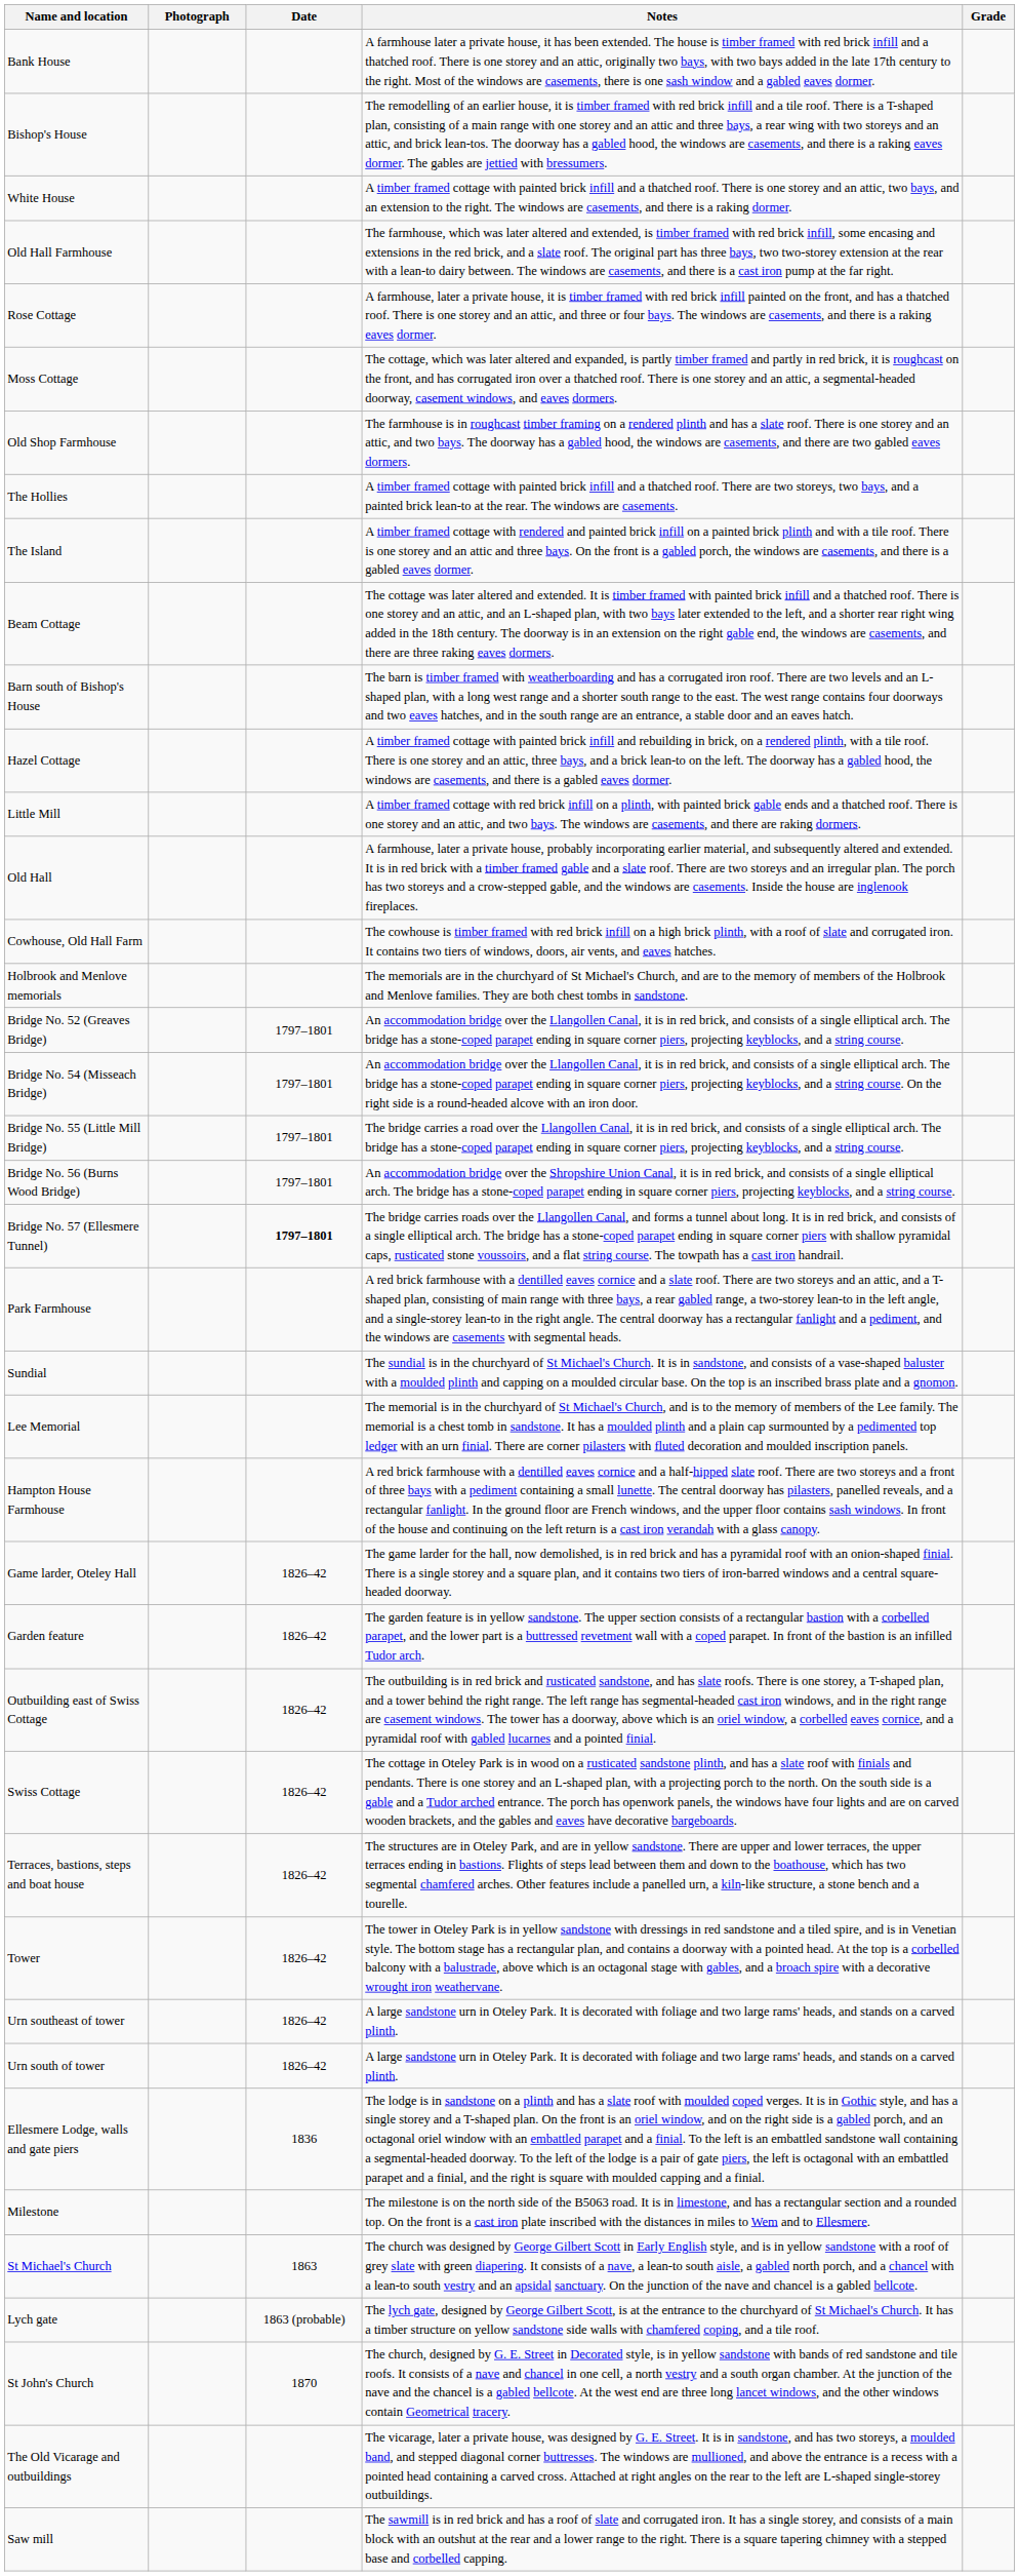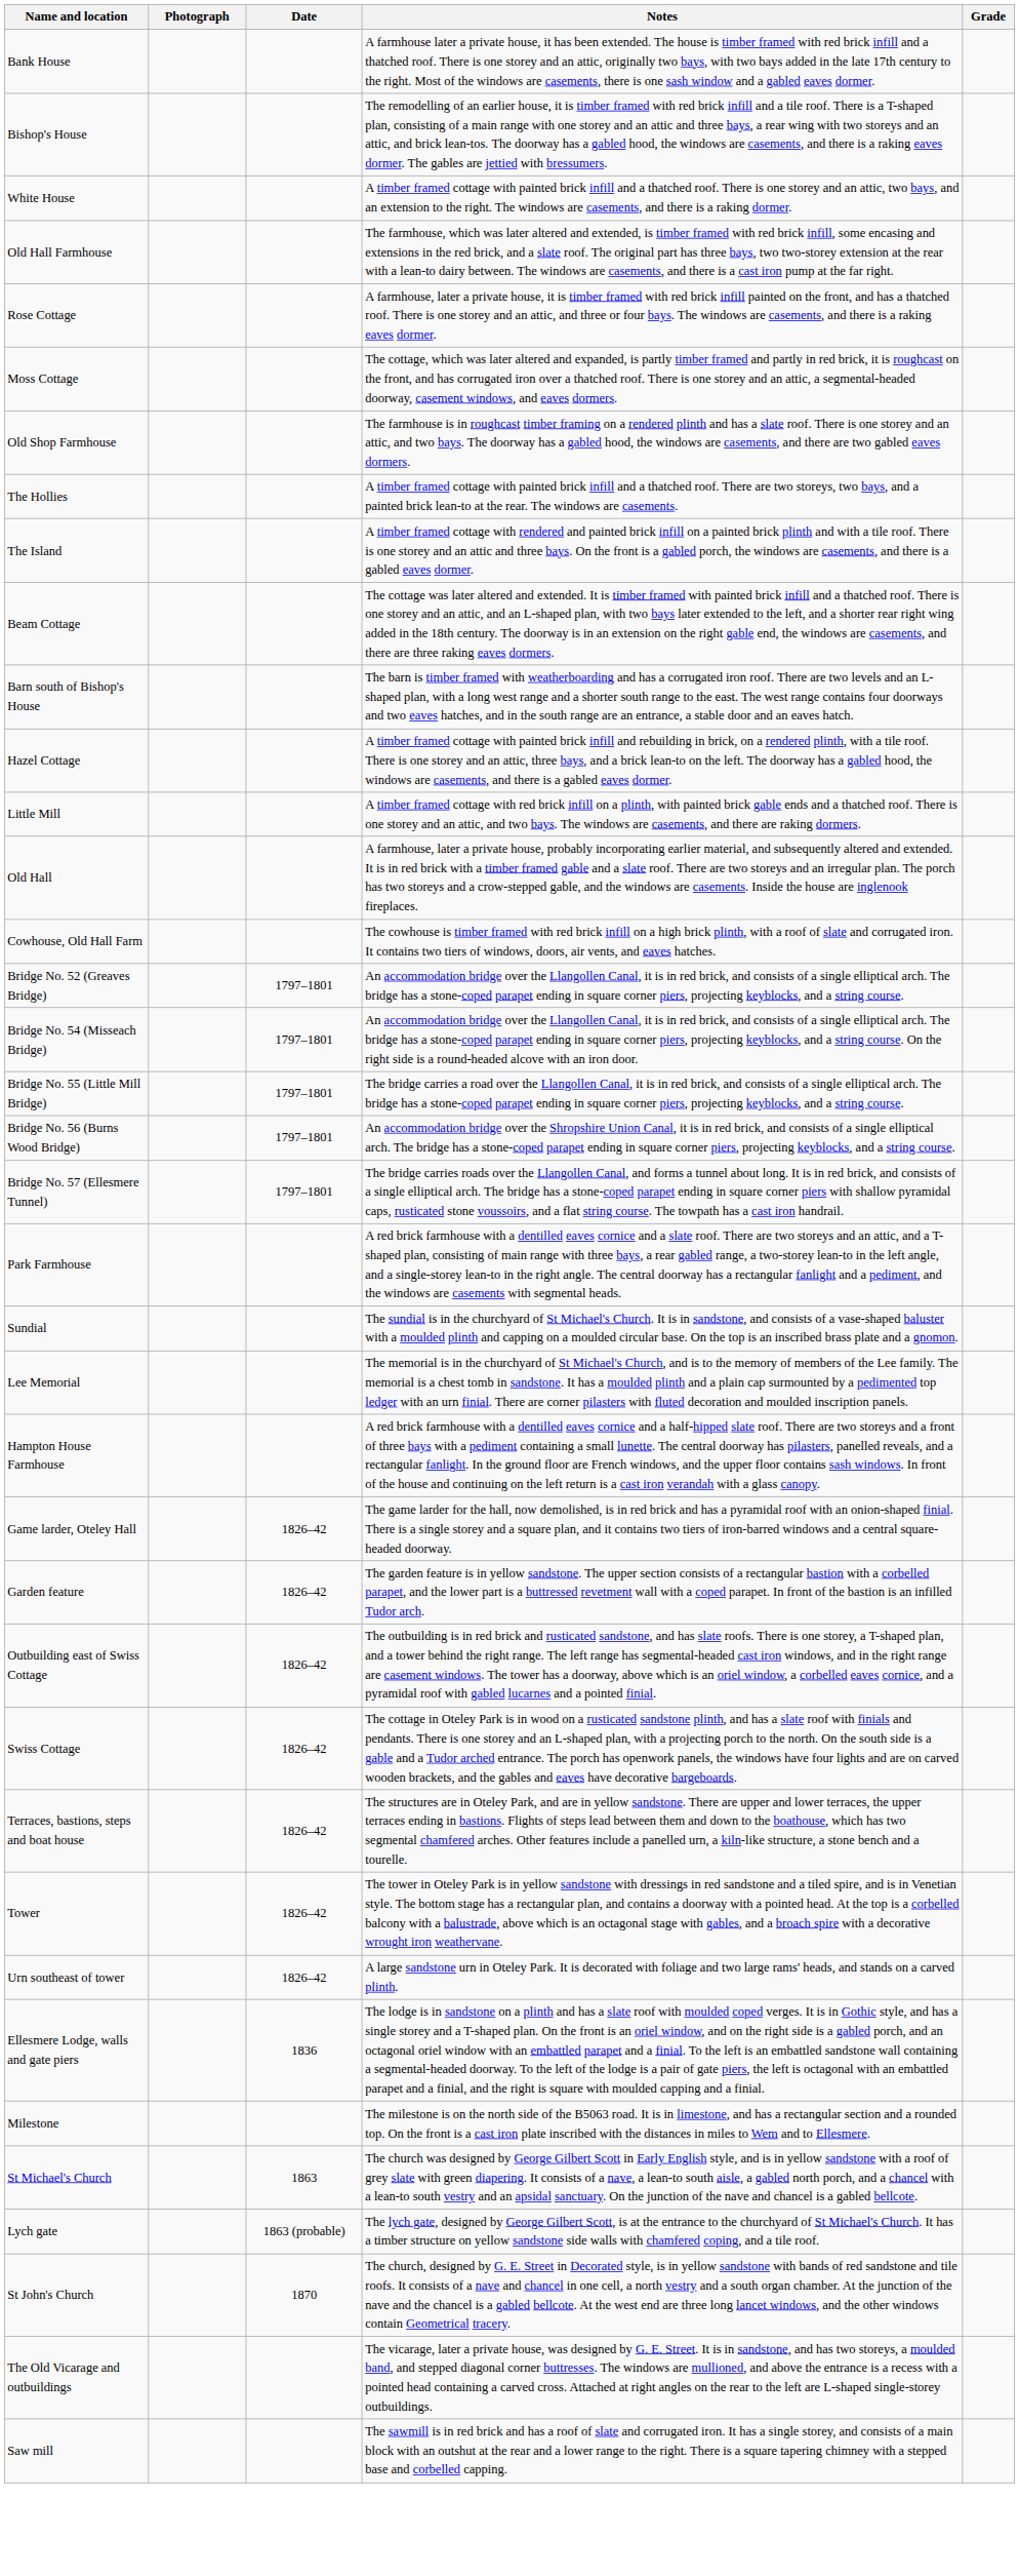- row: Holbrook and Menlove memorials | The memorials are in the churchyard of St Michael's Church, and are to the memory of members of the Holbrook and Menlove families. They are both chest tombs in sandstone.
Bridge No. 57 (Ellesmere Tunnel) | Date: bold -> normal
- row: Urn south of tower | 1826–42 | A large sandstone urn in Oteley Park. It is decorated with foliage and two large rams' heads, and stands on a carved plinth.
